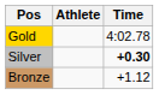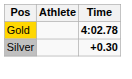Gold | Time: normal -> bold
- row: Bronze | +1.12
